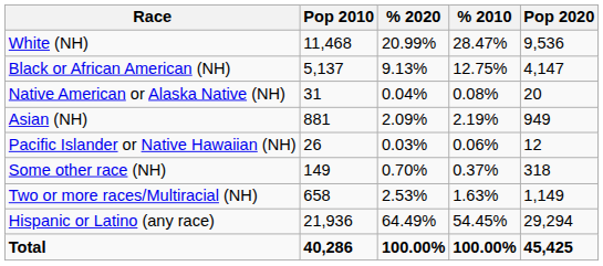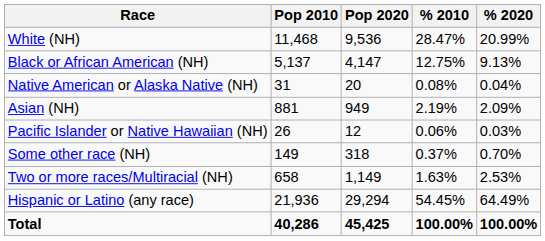columns swapped: Pop 2020 <-> % 2020
